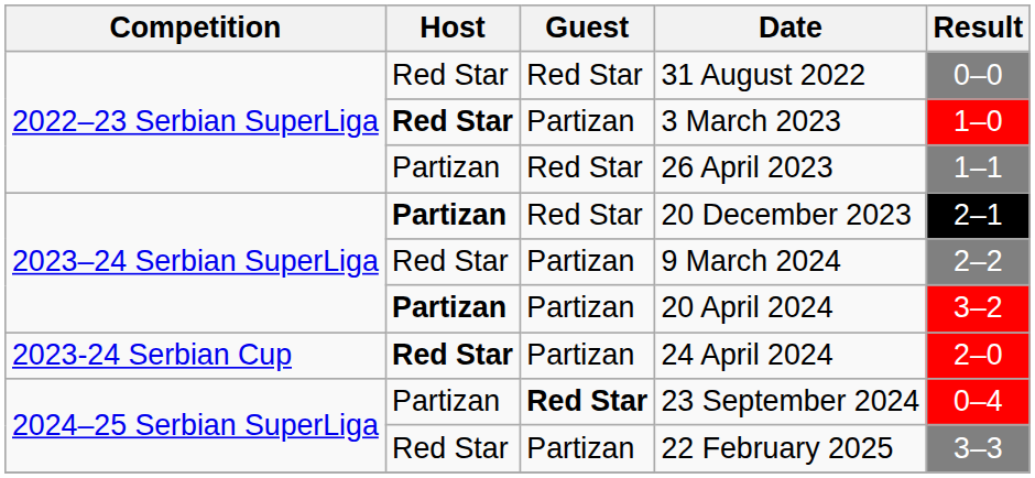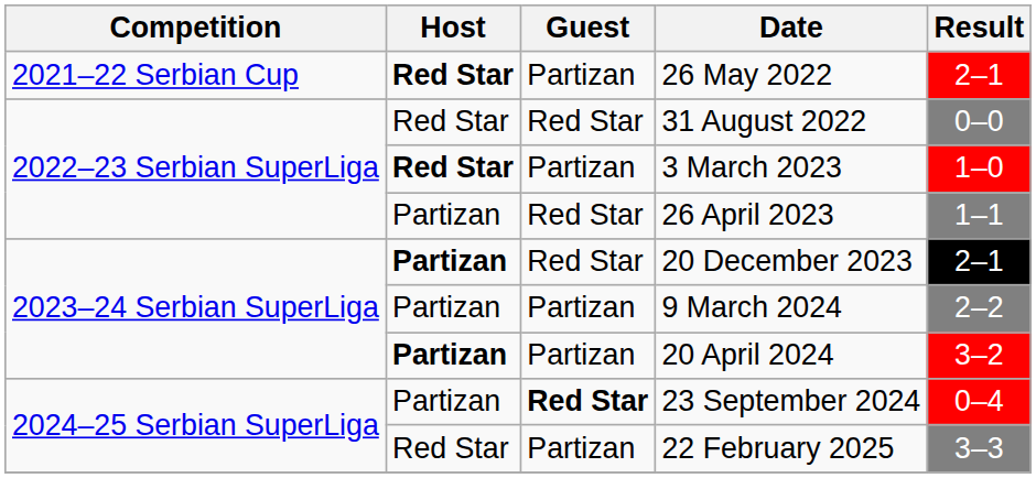+ row: 2021–22 Serbian Cup | Red Star | Partizan | 26 May 2022 | 2–1
9 March 2024 | Host: Red Star -> Partizan
- row: 2023-24 Serbian Cup | Red Star | Partizan | 24 April 2024 | 2–0
